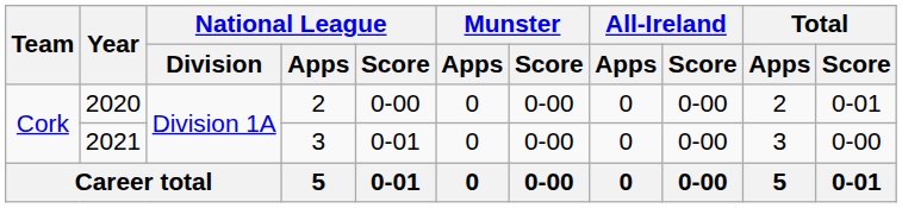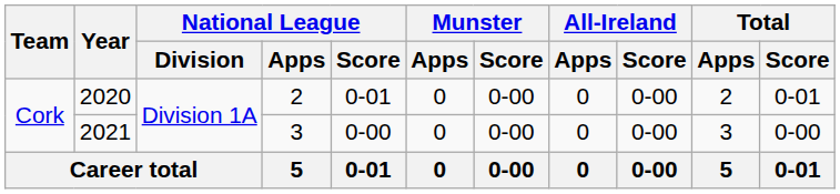2020 | National League / Score: 0-00 -> 0-01
2021 | National League / Score: 0-01 -> 0-00
